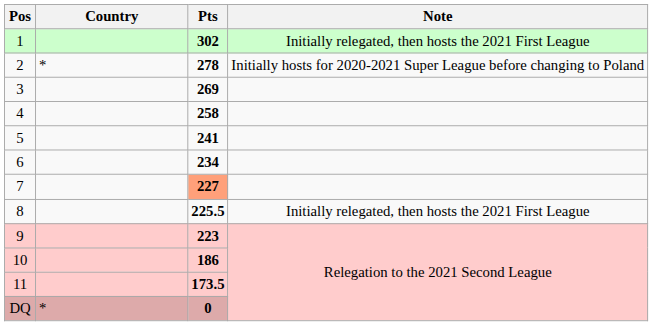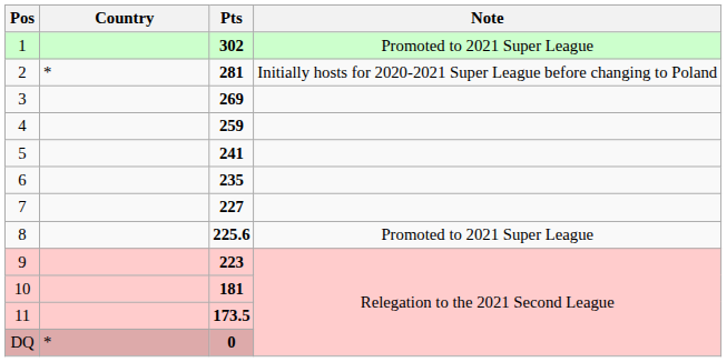1 | Note: Initially relegated, then hosts the 2021 First League -> Promoted to 2021 Super League
2 | Pts: 278 -> 281
4 | Pts: 258 -> 259
6 | Pts: 234 -> 235
7 | Pts: lightsalmon background -> no background
8 | Pts: 225.5 -> 225.6
8 | Note: Initially relegated, then hosts the 2021 First League -> Promoted to 2021 Super League
10 | Pts: 186 -> 181
